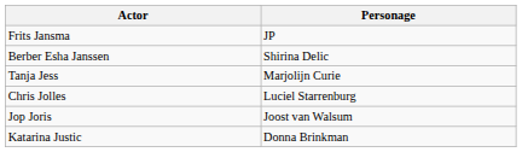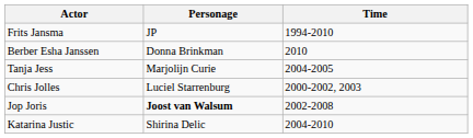+ column: Time | 1994-2010 | 2010 | 2004-2005 | 2000-2002, 2003 | 2002-2008 | 2004-2010
Berber Esha Janssen | Personage: Shirina Delic -> Donna Brinkman
Jop Joris | Personage: normal -> bold
Katarina Justic | Personage: Donna Brinkman -> Shirina Delic
